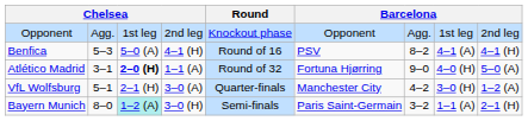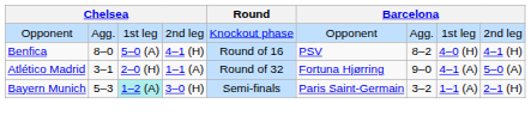Benfica | column 2: 5–3 -> 8–0
Benfica | column 8: 4–1 (A) -> 4–0 (H)
Atlético Madrid | column 3: bold -> normal
Atlético Madrid | column 8: 4–0 (H) -> 4–1 (A)
- row: VfL Wolfsburg | 5–1 | 2–1 (H) | 3–0 (A) | Quarter-finals | Manchester City | 4–2 | 3–0 (H) | 1–2 (A)
Bayern Munich | column 2: 8–0 -> 5–3
